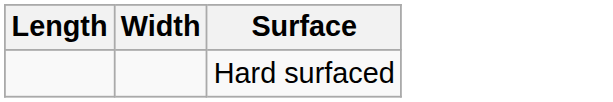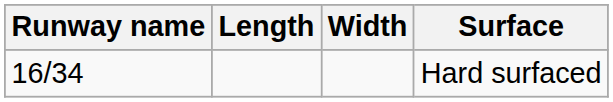+ column: Runway name | 16/34
